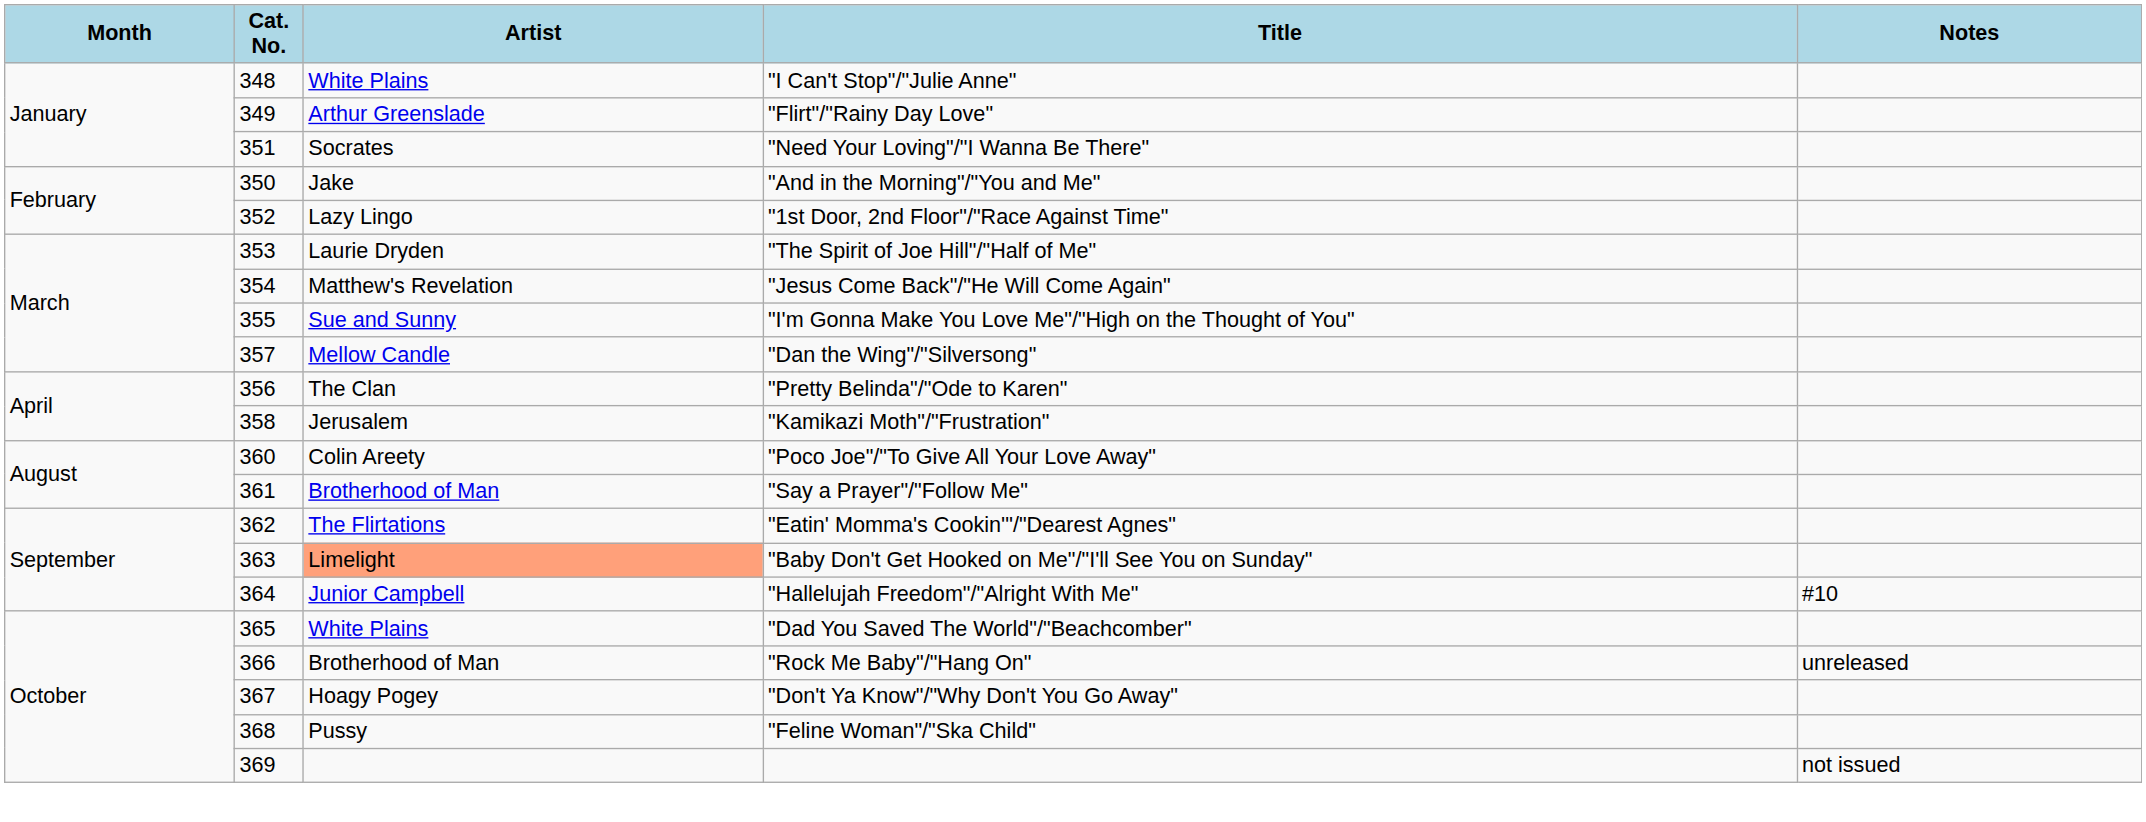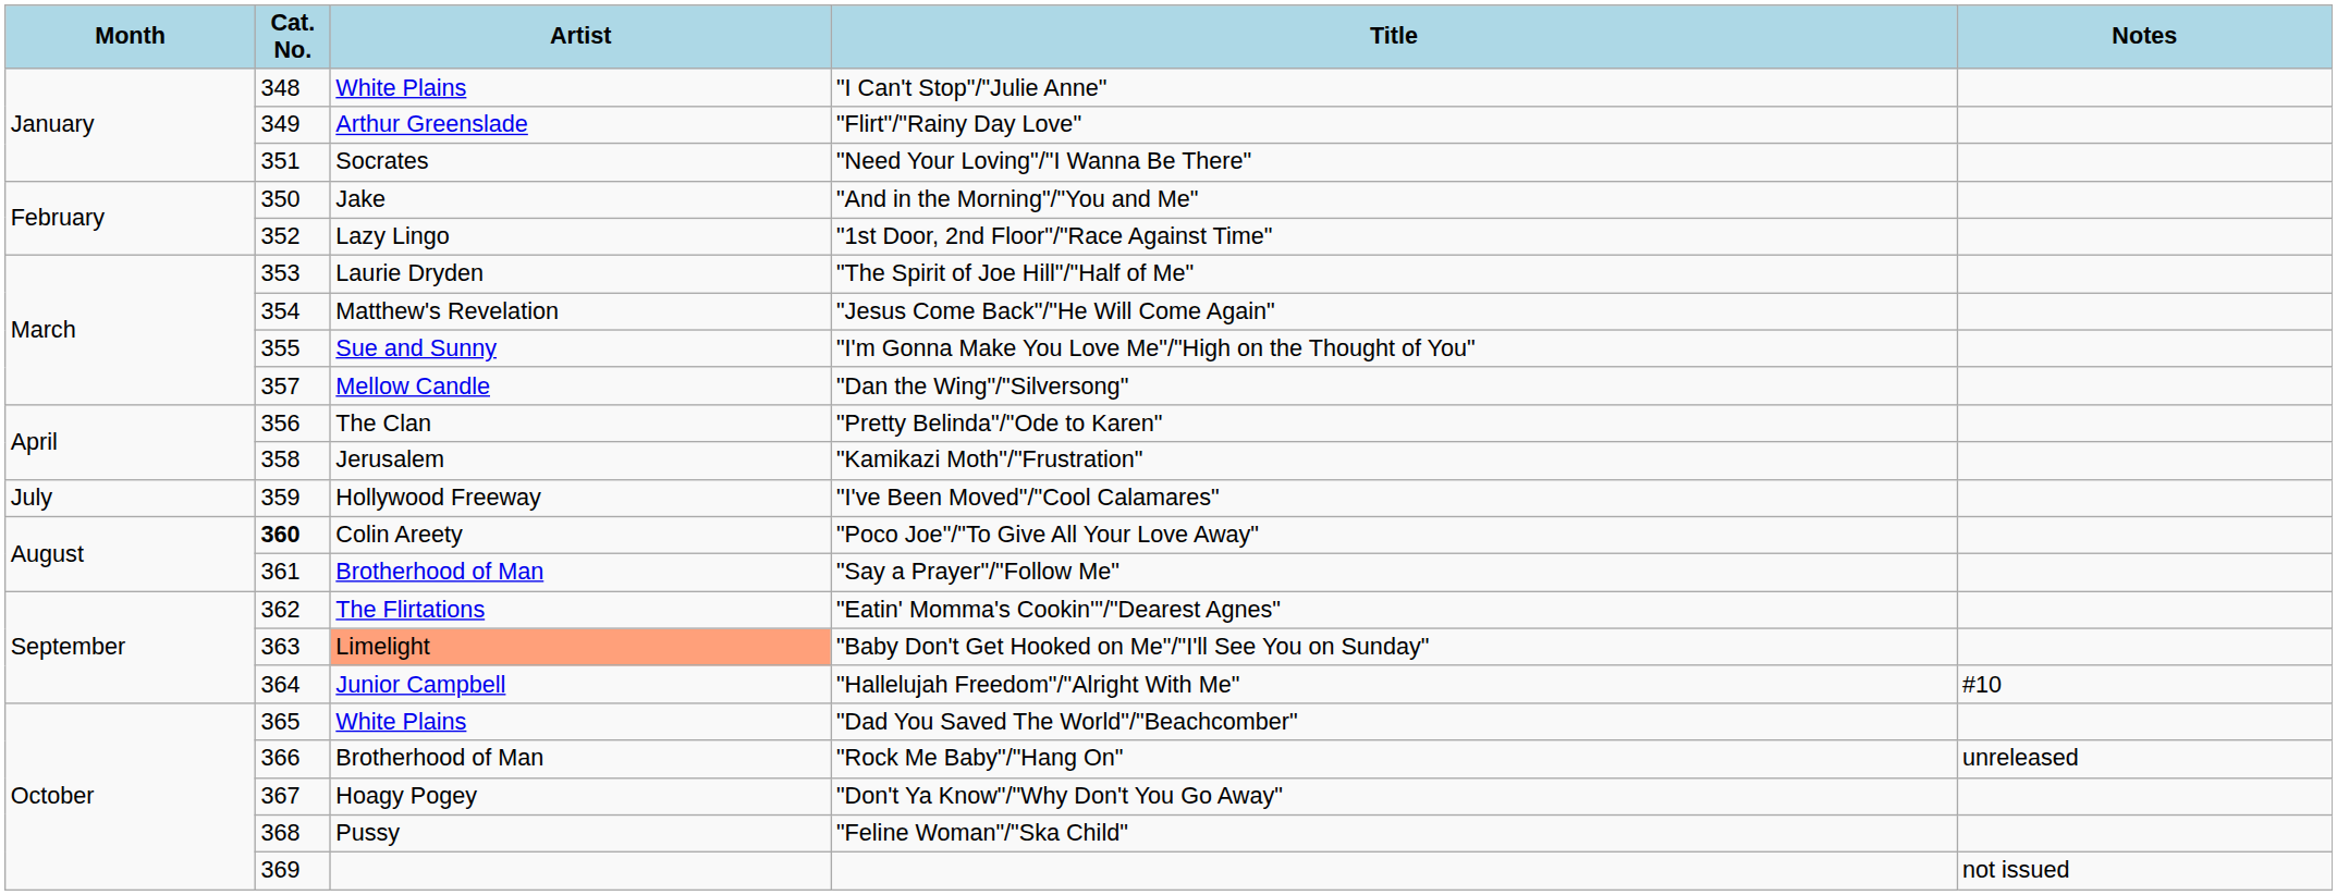+ row: July | 359 | Hollywood Freeway | "I've Been Moved"/"Cool Calamares"
"Poco Joe"/"To Give All Your Love Away" | Cat. No.: normal -> bold
